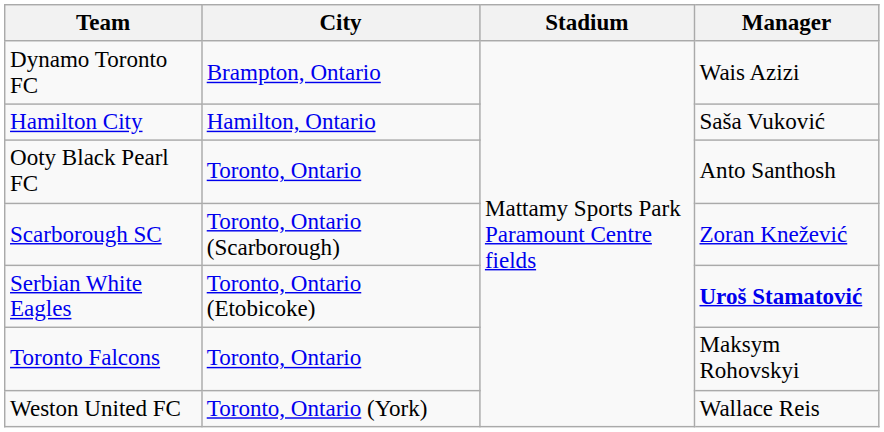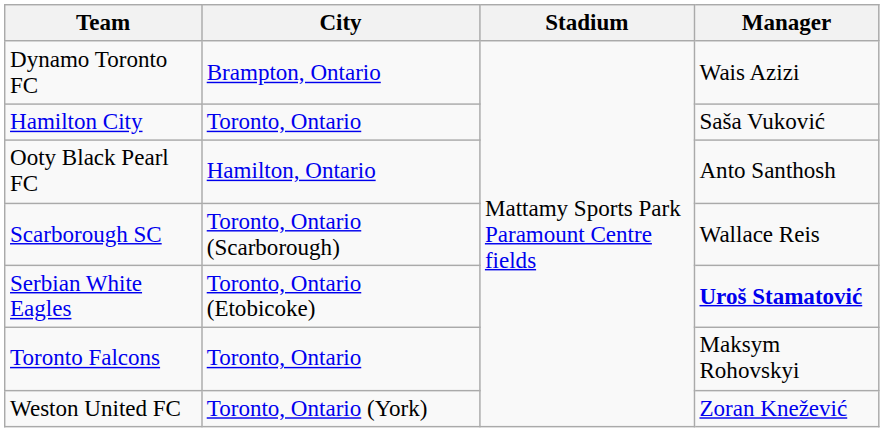Hamilton City | City: Hamilton, Ontario -> Toronto, Ontario
Ooty Black Pearl FC | City: Toronto, Ontario -> Hamilton, Ontario
Scarborough SC | Manager: Zoran Knežević -> Wallace Reis
Weston United FC | Manager: Wallace Reis -> Zoran Knežević
